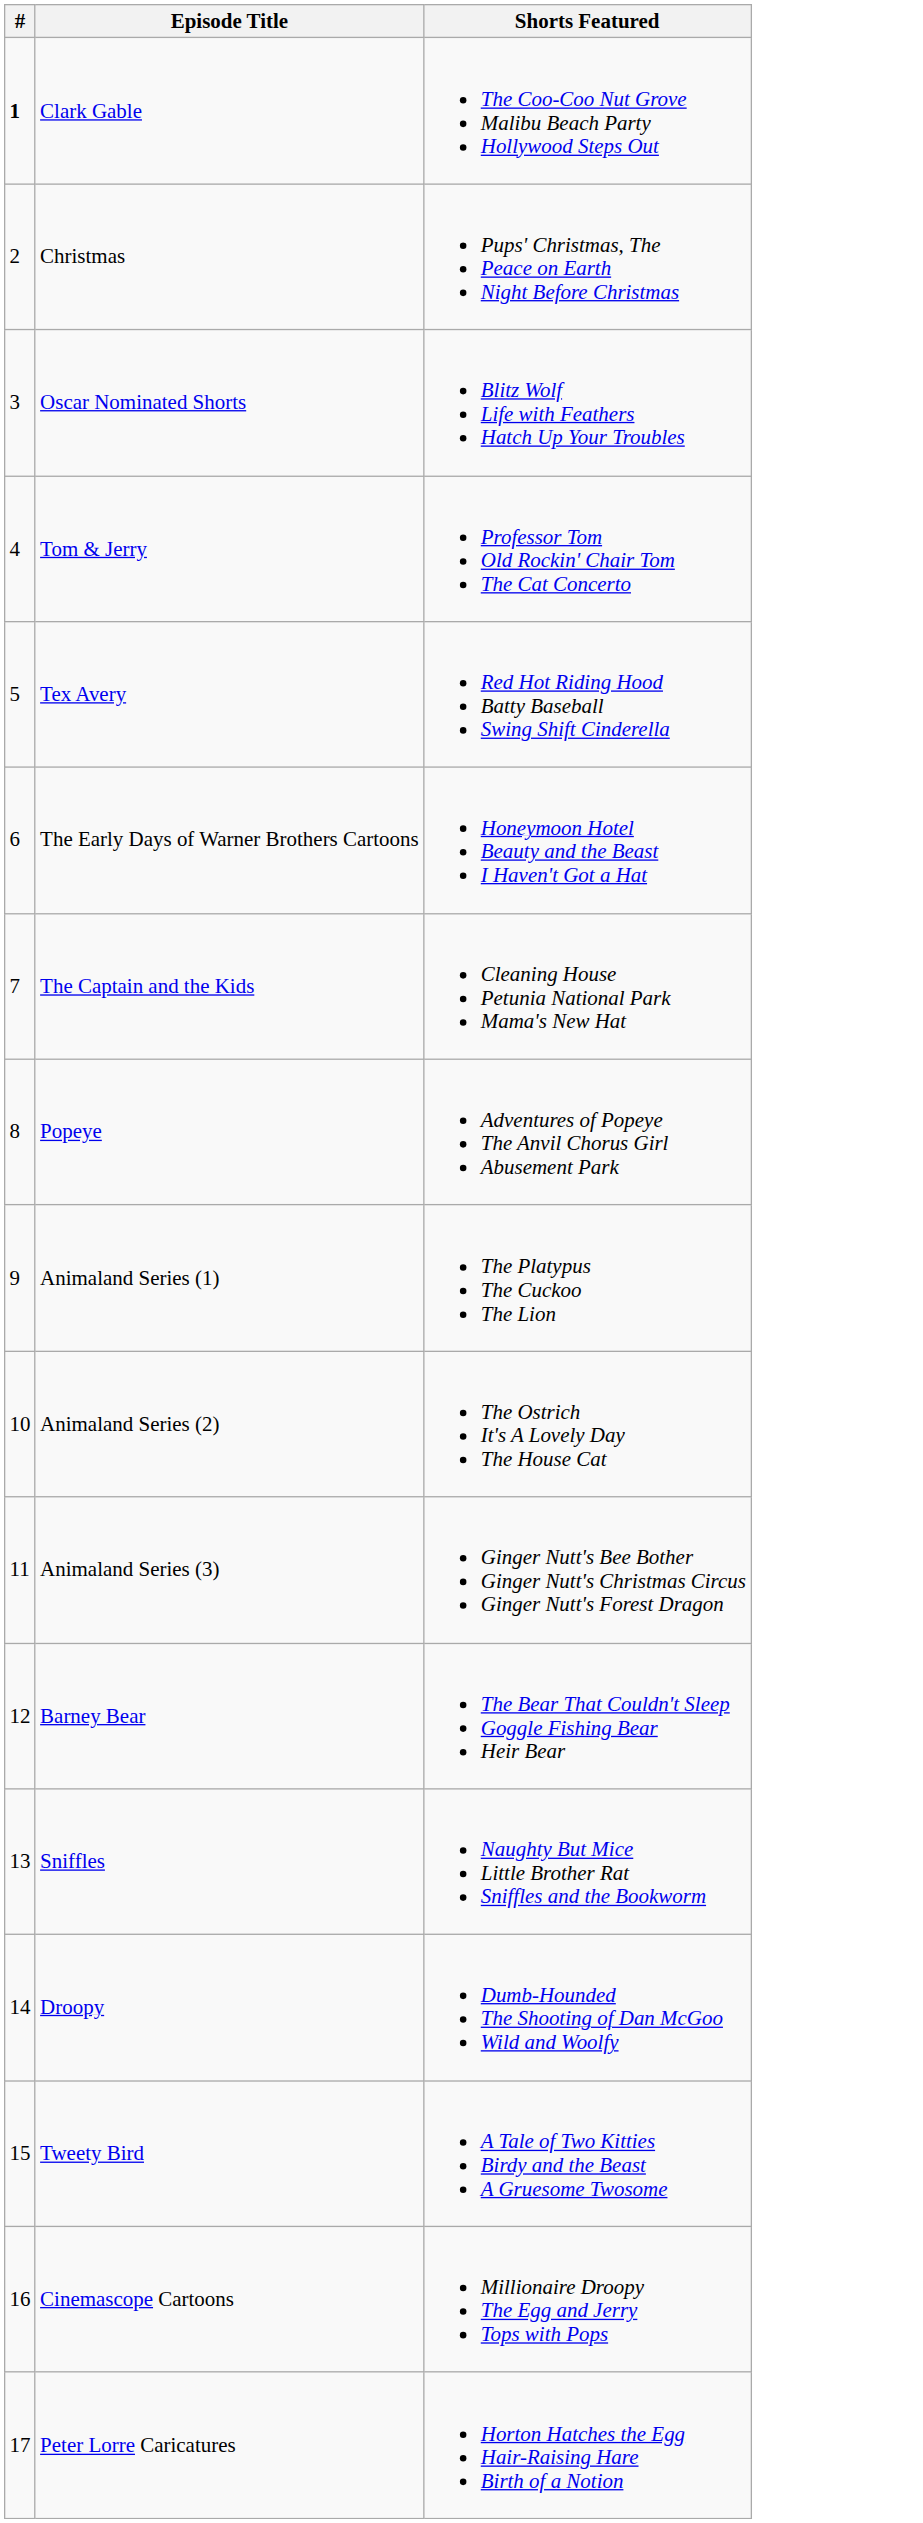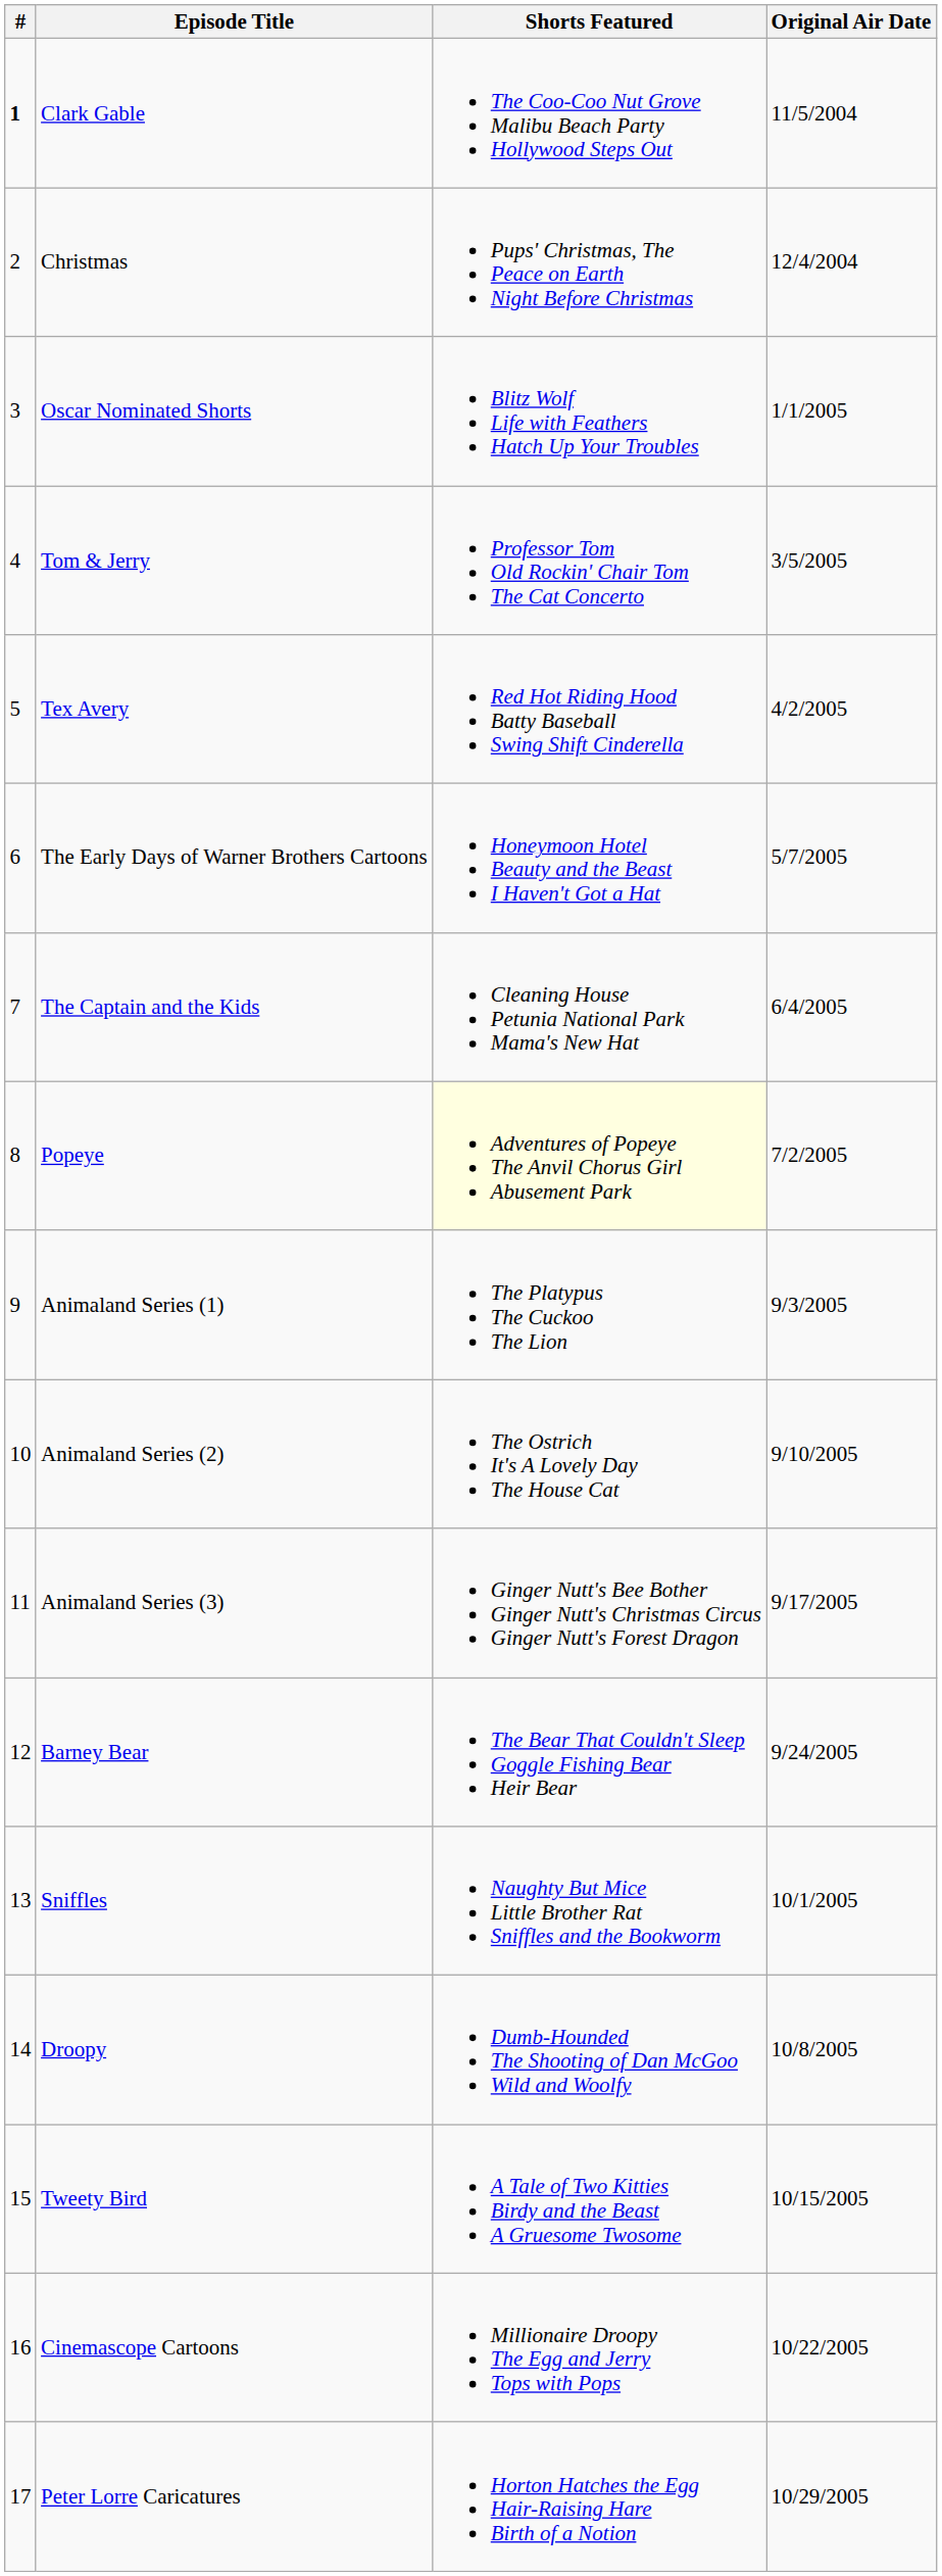+ column: Original Air Date | 11/5/2004 | 12/4/2004 | 1/1/2005 | 3/5/2005 | 4/2/2005 | 5/7/2005 | 6/4/2005 | 7/2/2005 | 9/3/2005 | 9/10/2005 | 9/17/2005 | 9/24/2005 | 10/1/2005 | 10/8/2005 | 10/15/2005 | 10/22/2005 | 10/29/2005
Popeye | Shorts Featured: no background -> lightyellow background
